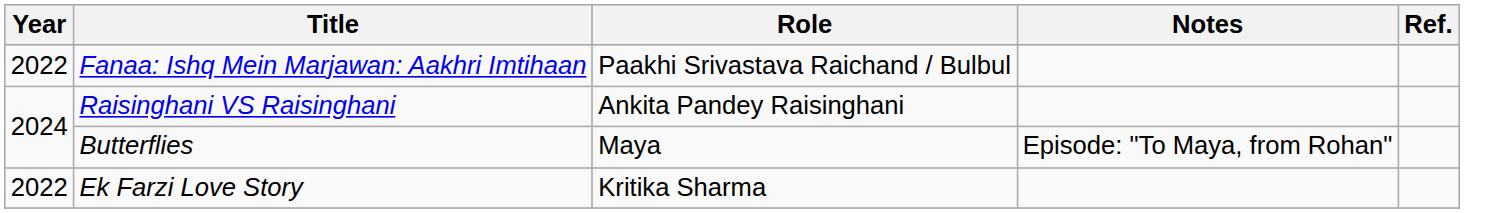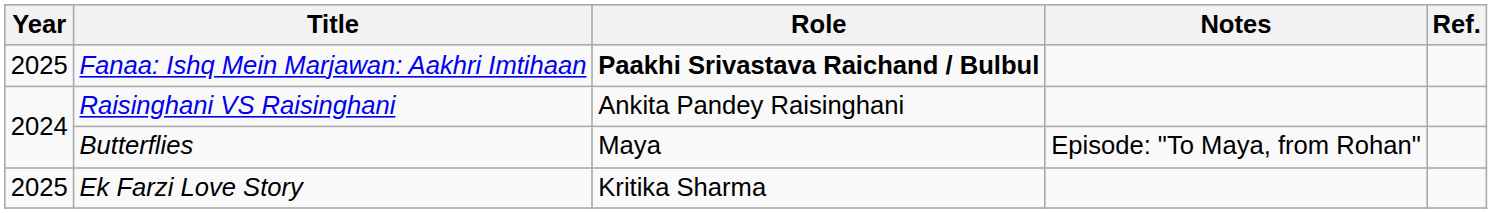Fanaa: Ishq Mein Marjawan: Aakhri Imtihaan | Year: 2022 -> 2025
Fanaa: Ishq Mein Marjawan: Aakhri Imtihaan | Role: normal -> bold
Ek Farzi Love Story | Year: 2022 -> 2025
